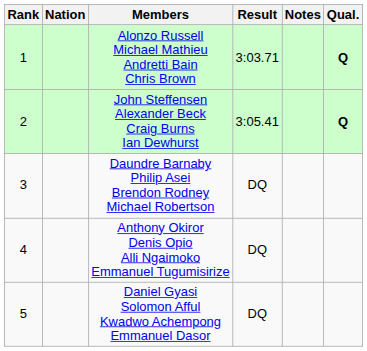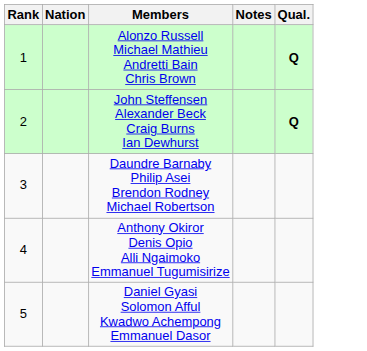- column: Result | 3:03.71 | 3:05.41 | DQ | DQ | DQ
